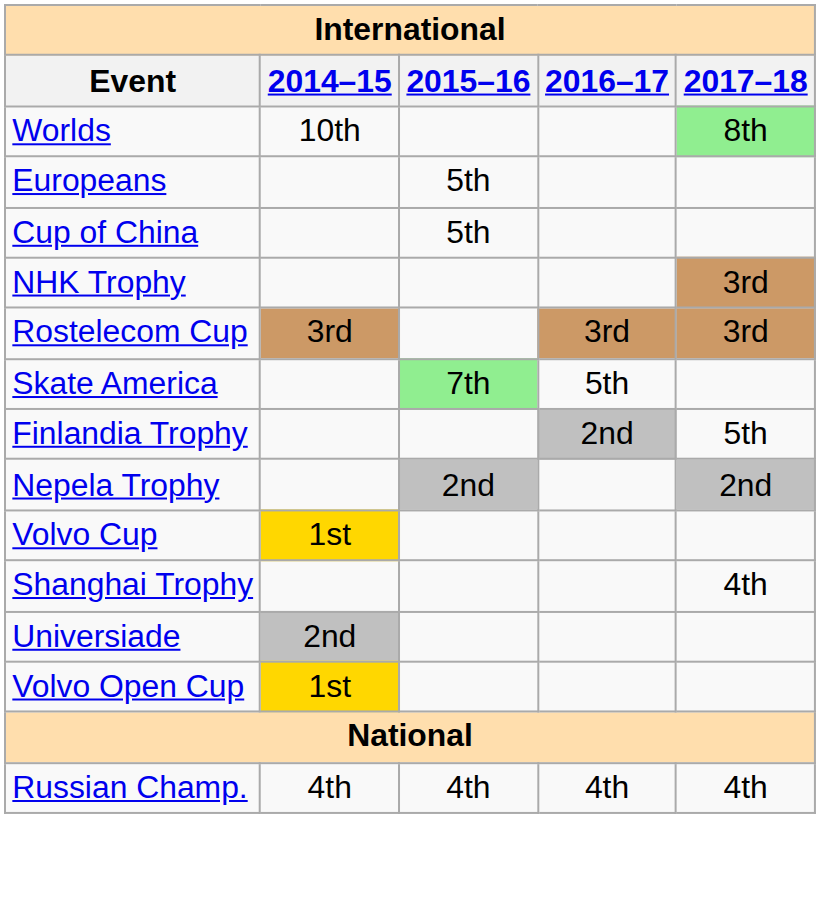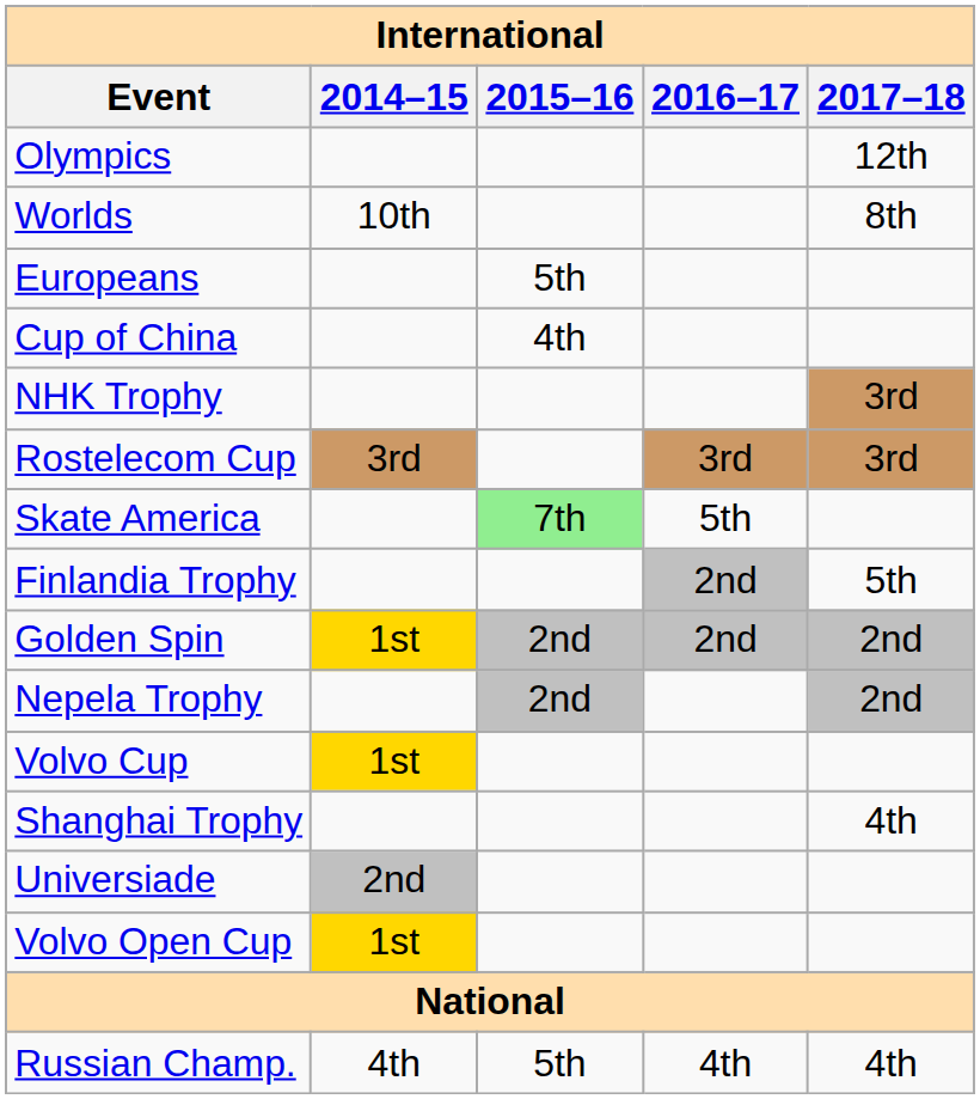+ row: Olympics | 12th
Worlds | 2017–18: lightgreen background -> no background
Cup of China | 2015–16: 5th -> 4th
+ row: Golden Spin | 1st | 2nd | 2nd | 2nd
Russian Champ. | 2015–16: 4th -> 5th
